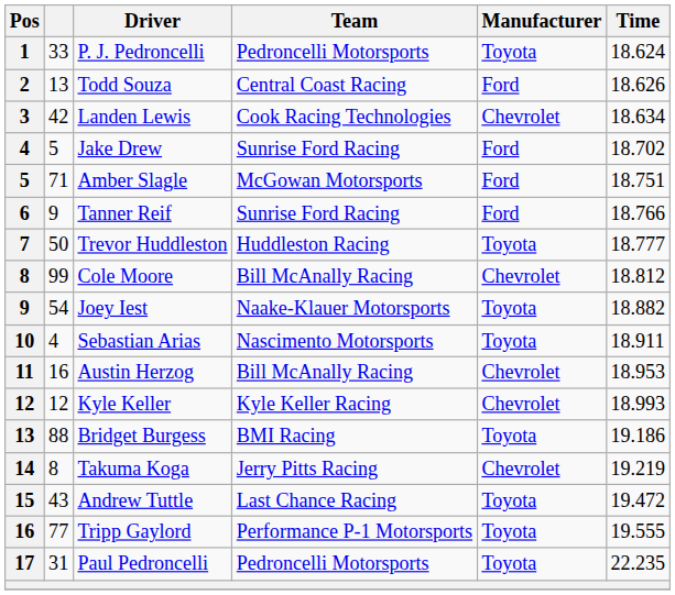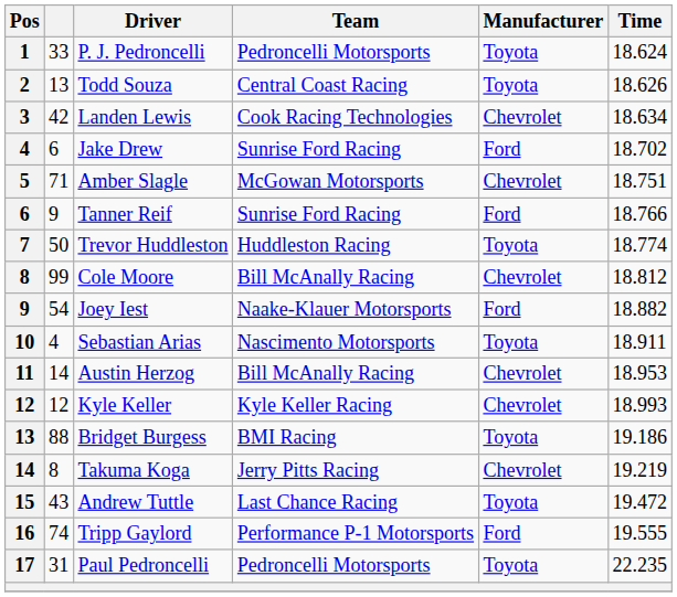Todd Souza | Manufacturer: Ford -> Toyota
Jake Drew | column 2: 5 -> 6
Amber Slagle | Manufacturer: Ford -> Chevrolet
Trevor Huddleston | Time: 18.777 -> 18.774
Joey Iest | Manufacturer: Toyota -> Ford
Austin Herzog | column 2: 16 -> 14
Tripp Gaylord | column 2: 77 -> 74
Tripp Gaylord | Manufacturer: Toyota -> Ford
